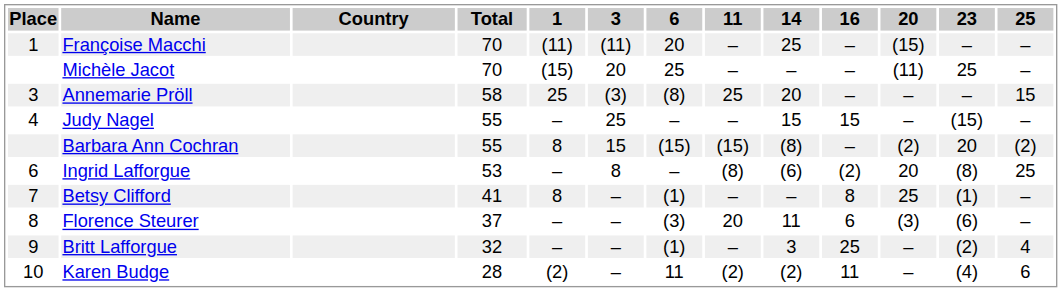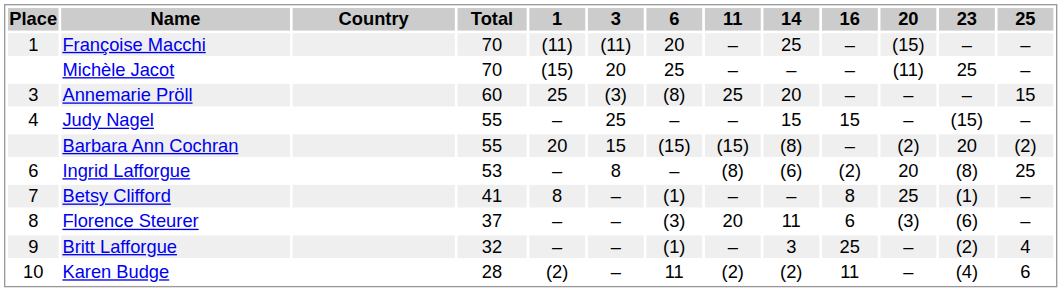Annemarie Pröll | Total: 58 -> 60
Barbara Ann Cochran | 1: 8 -> 20
